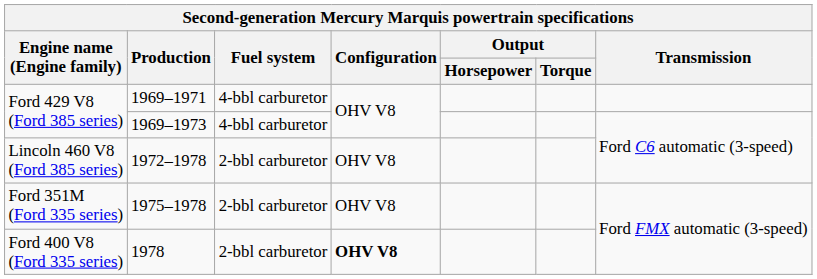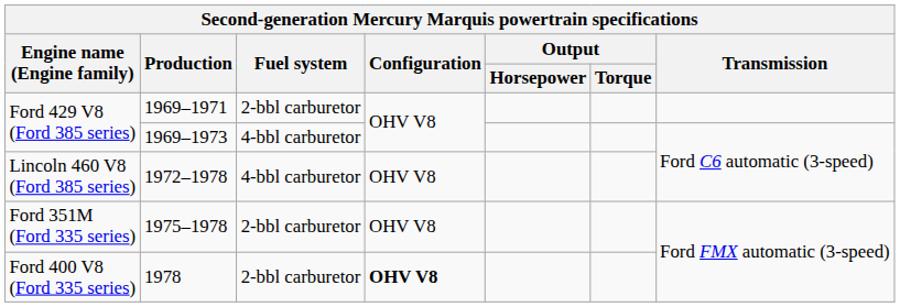1969–1971 | Fuel system: 4-bbl carburetor -> 2-bbl carburetor
1972–1978 | Fuel system: 2-bbl carburetor -> 4-bbl carburetor
